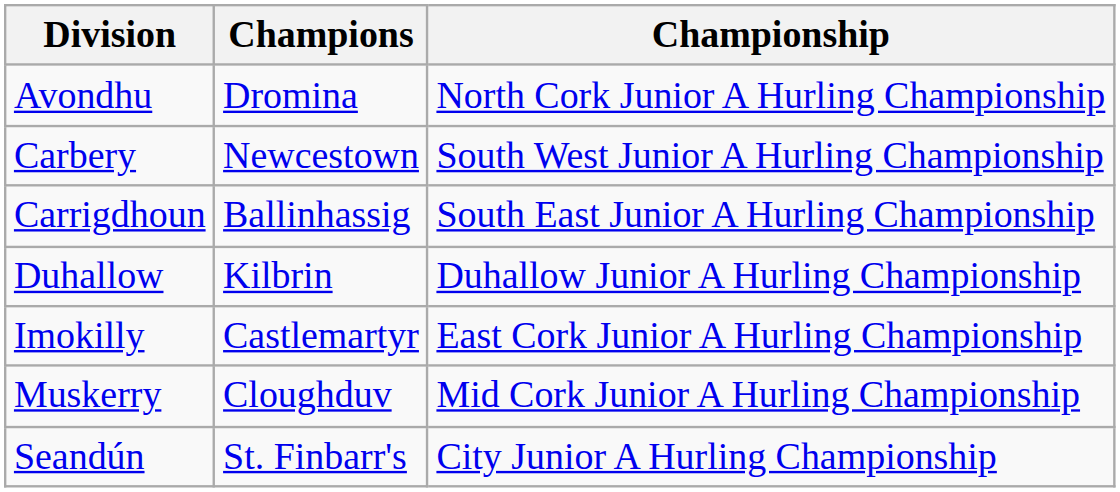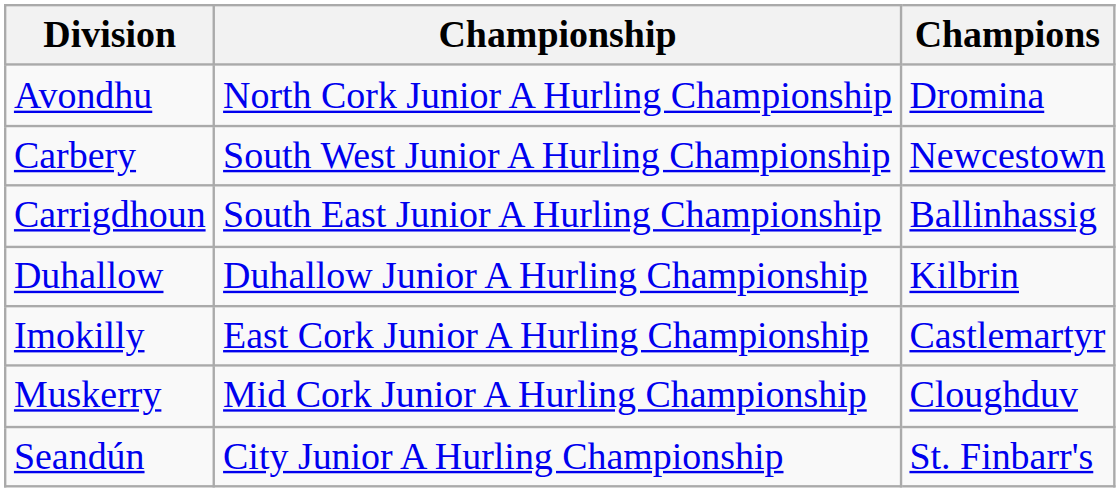columns swapped: Championship <-> Champions
